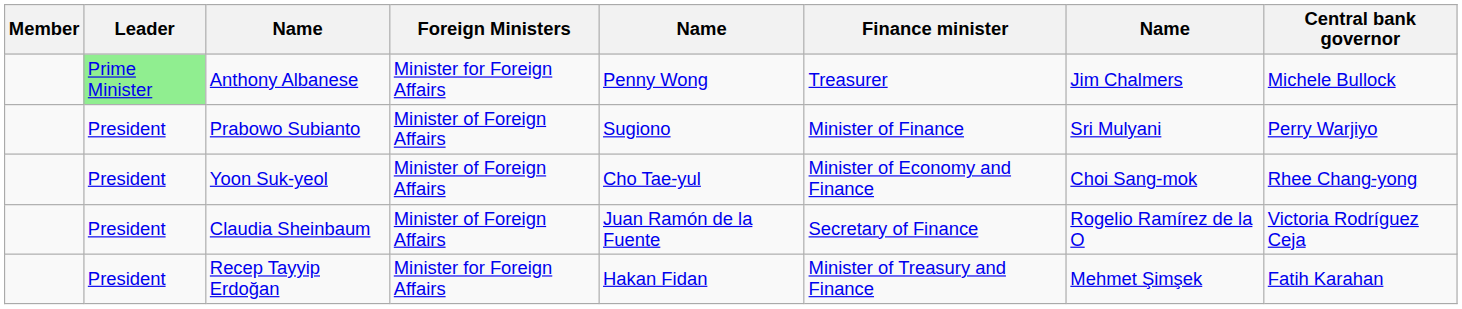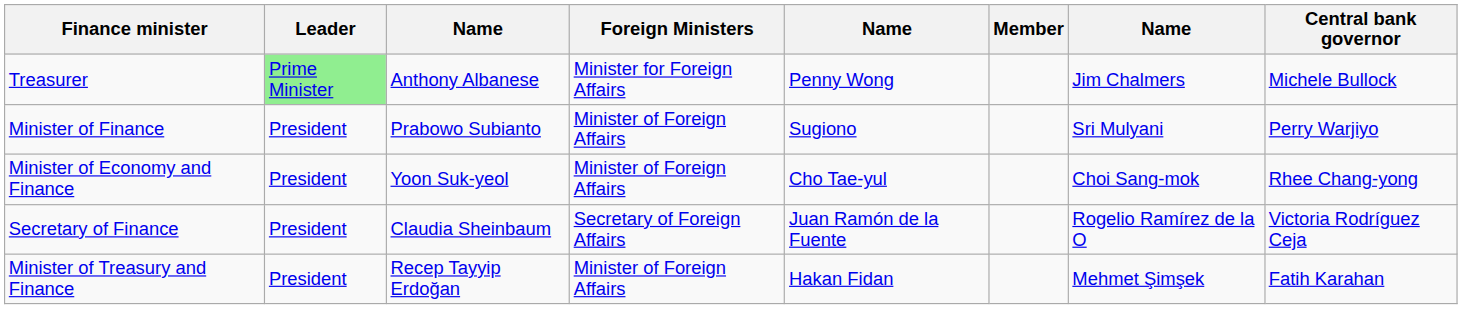columns swapped: Member <-> Finance minister
Claudia Sheinbaum | Foreign Ministers: Minister of Foreign Affairs -> Secretary of Foreign Affairs
Recep Tayyip Erdoğan | Foreign Ministers: Minister for Foreign Affairs -> Minister of Foreign Affairs
